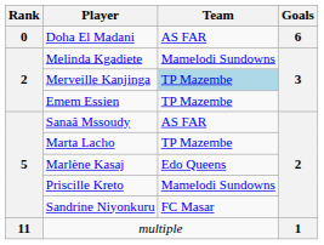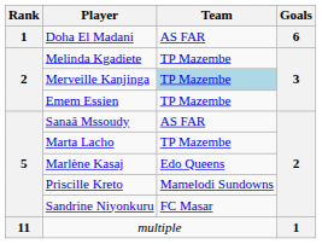Doha El Madani | Rank: 0 -> 1
Melinda Kgadiete | Team: Mamelodi Sundowns -> TP Mazembe
